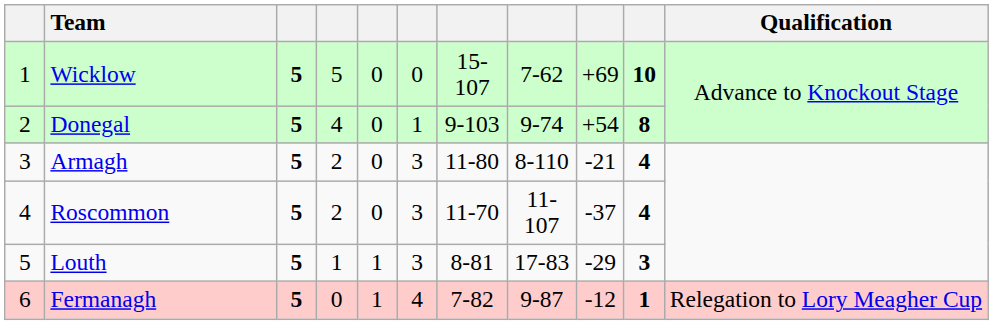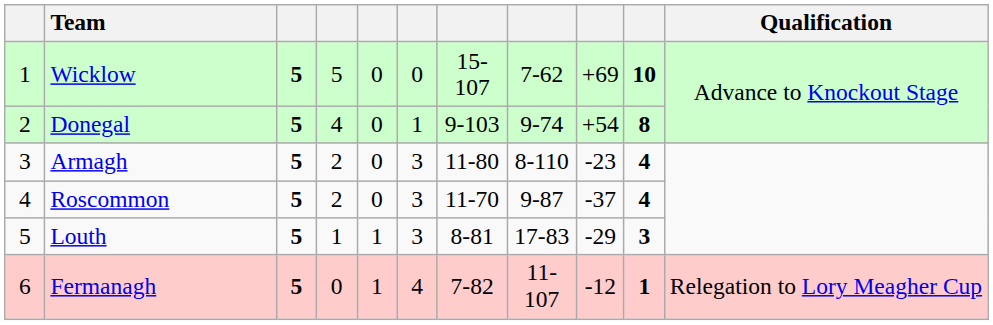Armagh | column 9: -21 -> -23
Roscommon | column 8: 11-107 -> 9-87
Fermanagh | column 8: 9-87 -> 11-107
